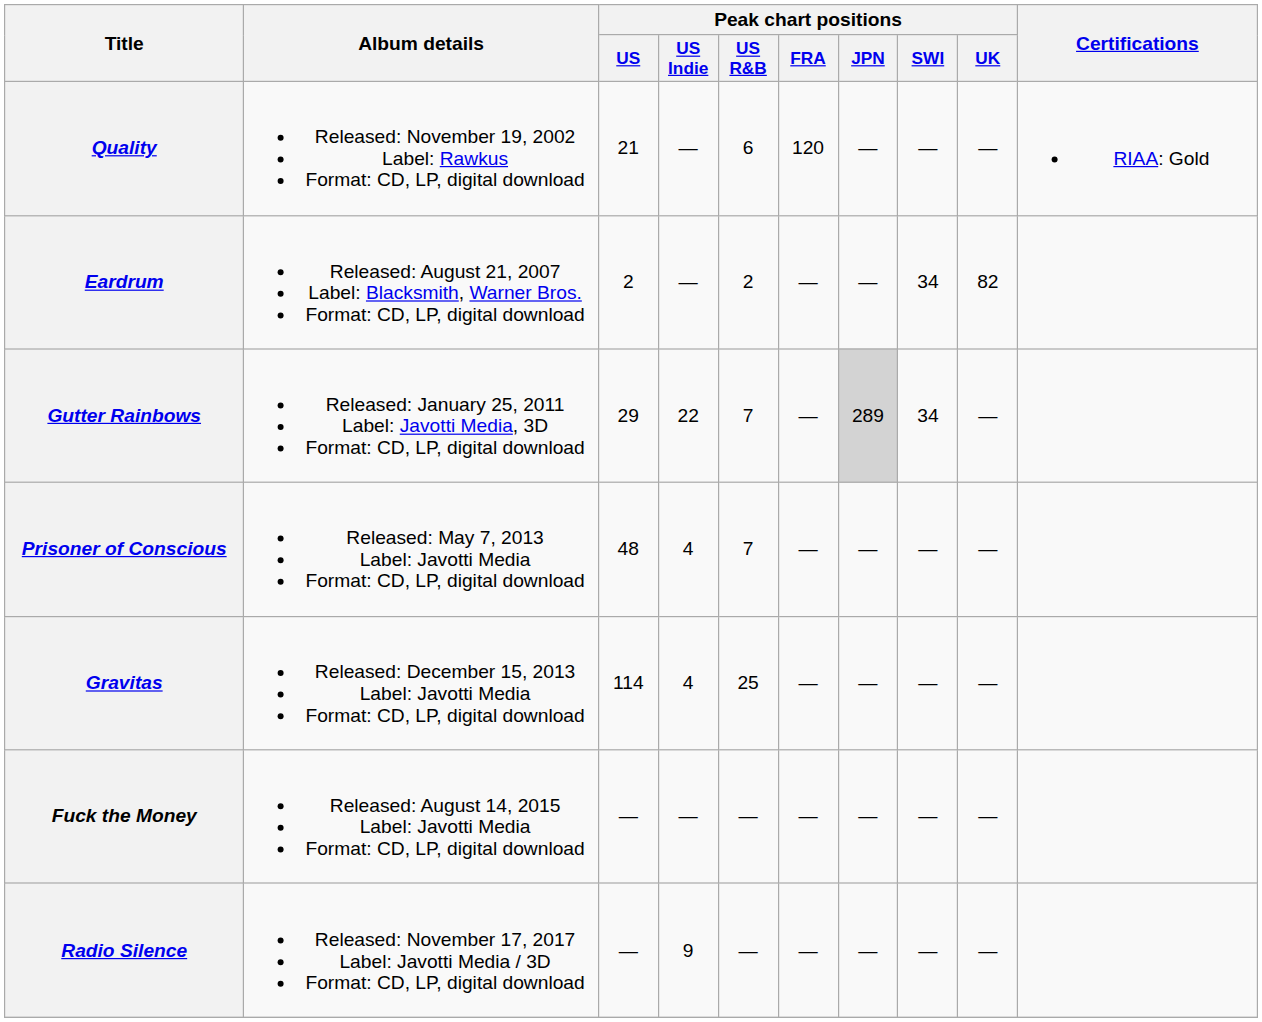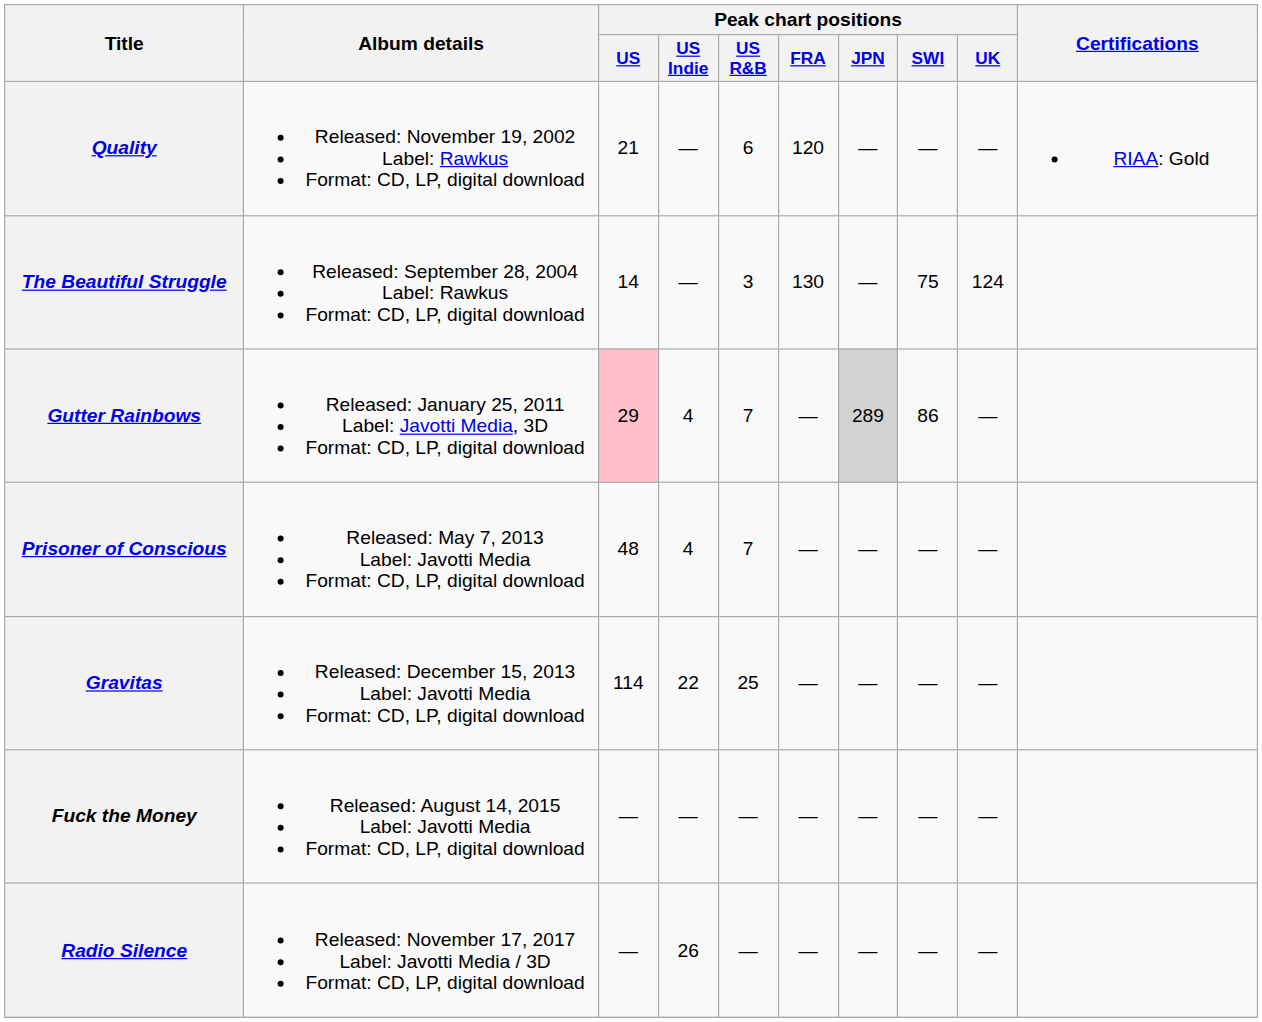+ row: The Beautiful Struggle | Released: September 28, 2004 Label: Rawkus Format: CD, LP, digital download | 14 | — | 3 | 130 | — | 75 | 124
- row: Eardrum | Released: August 21, 2007 Label: Blacksmith, Warner Bros. Format: CD, LP, digital download | 2 | — | 2 | — | — | 34 | 82
Gutter Rainbows | Peak chart positions / US: no background -> pink background
Gutter Rainbows | Peak chart positions / US Indie: 22 -> 4
Gutter Rainbows | Peak chart positions / SWI: 34 -> 86
Gravitas | Peak chart positions / US Indie: 4 -> 22
Radio Silence | Peak chart positions / US Indie: 9 -> 26
